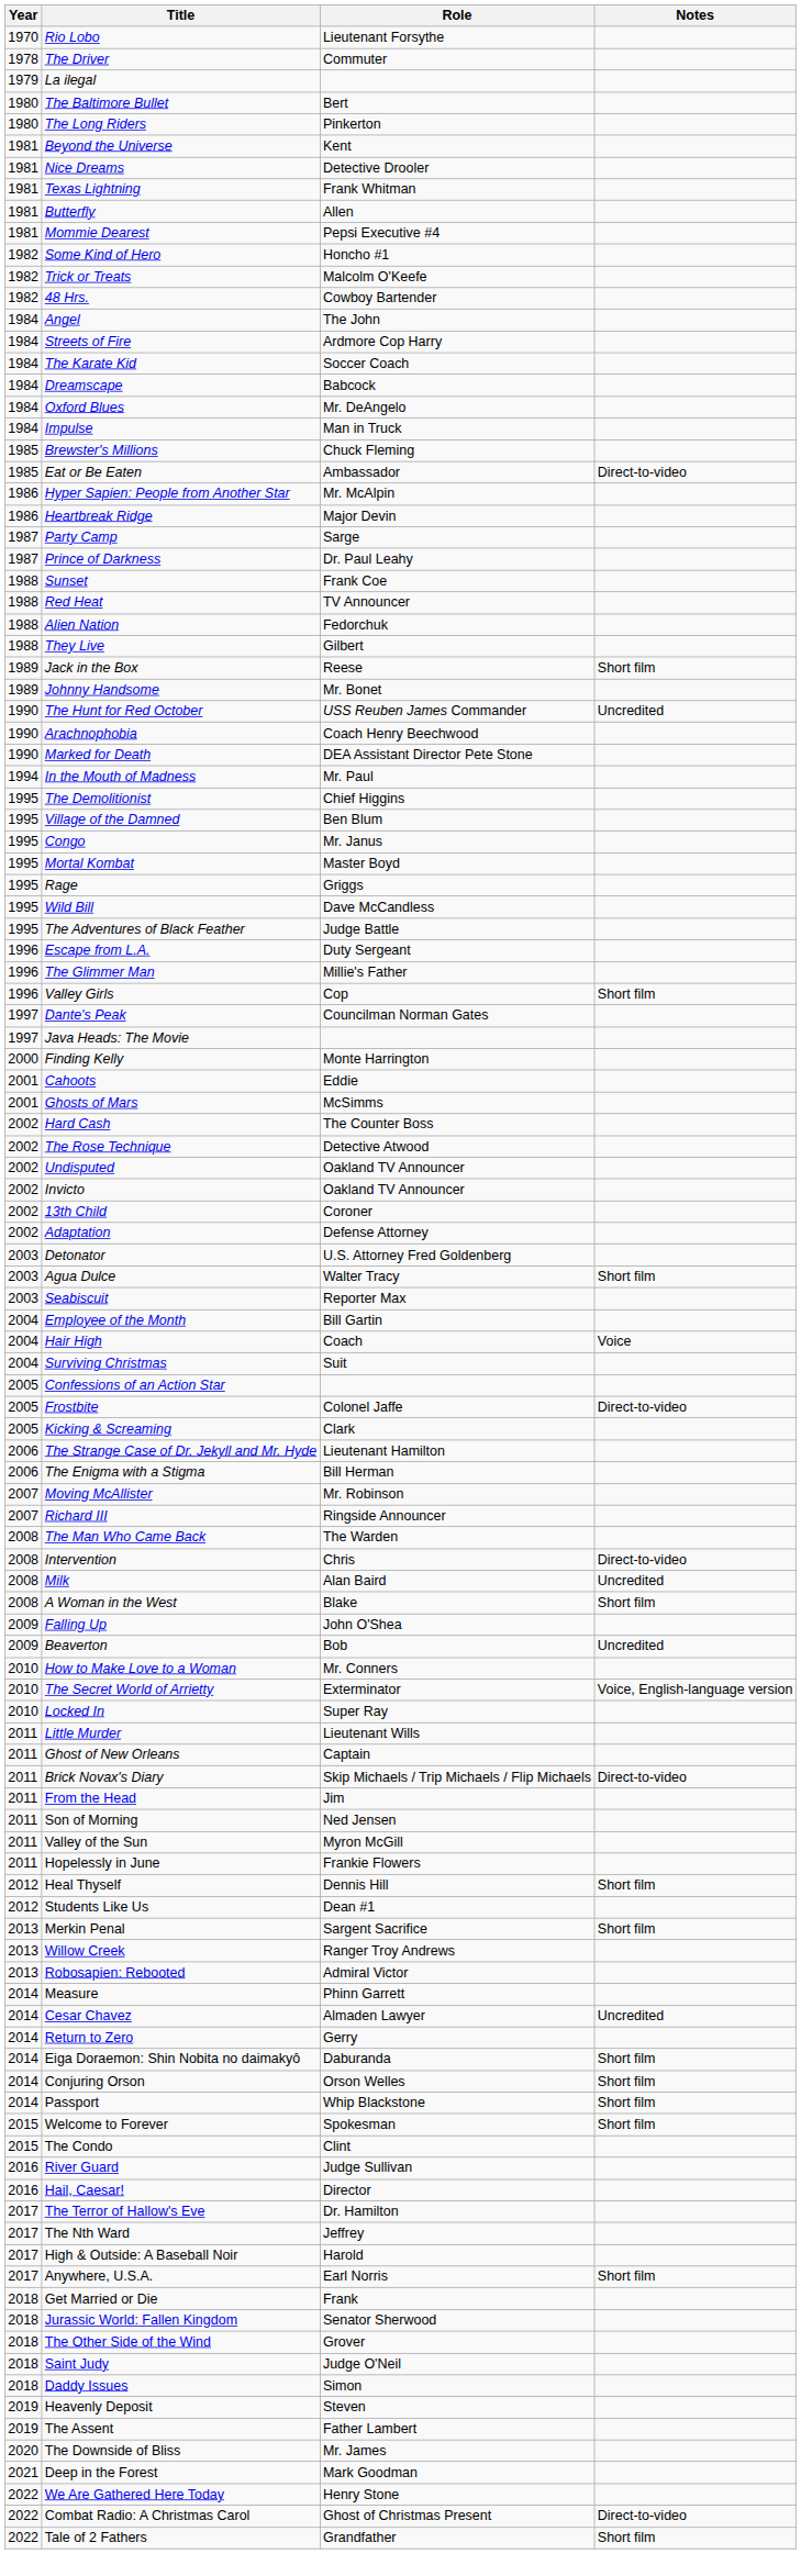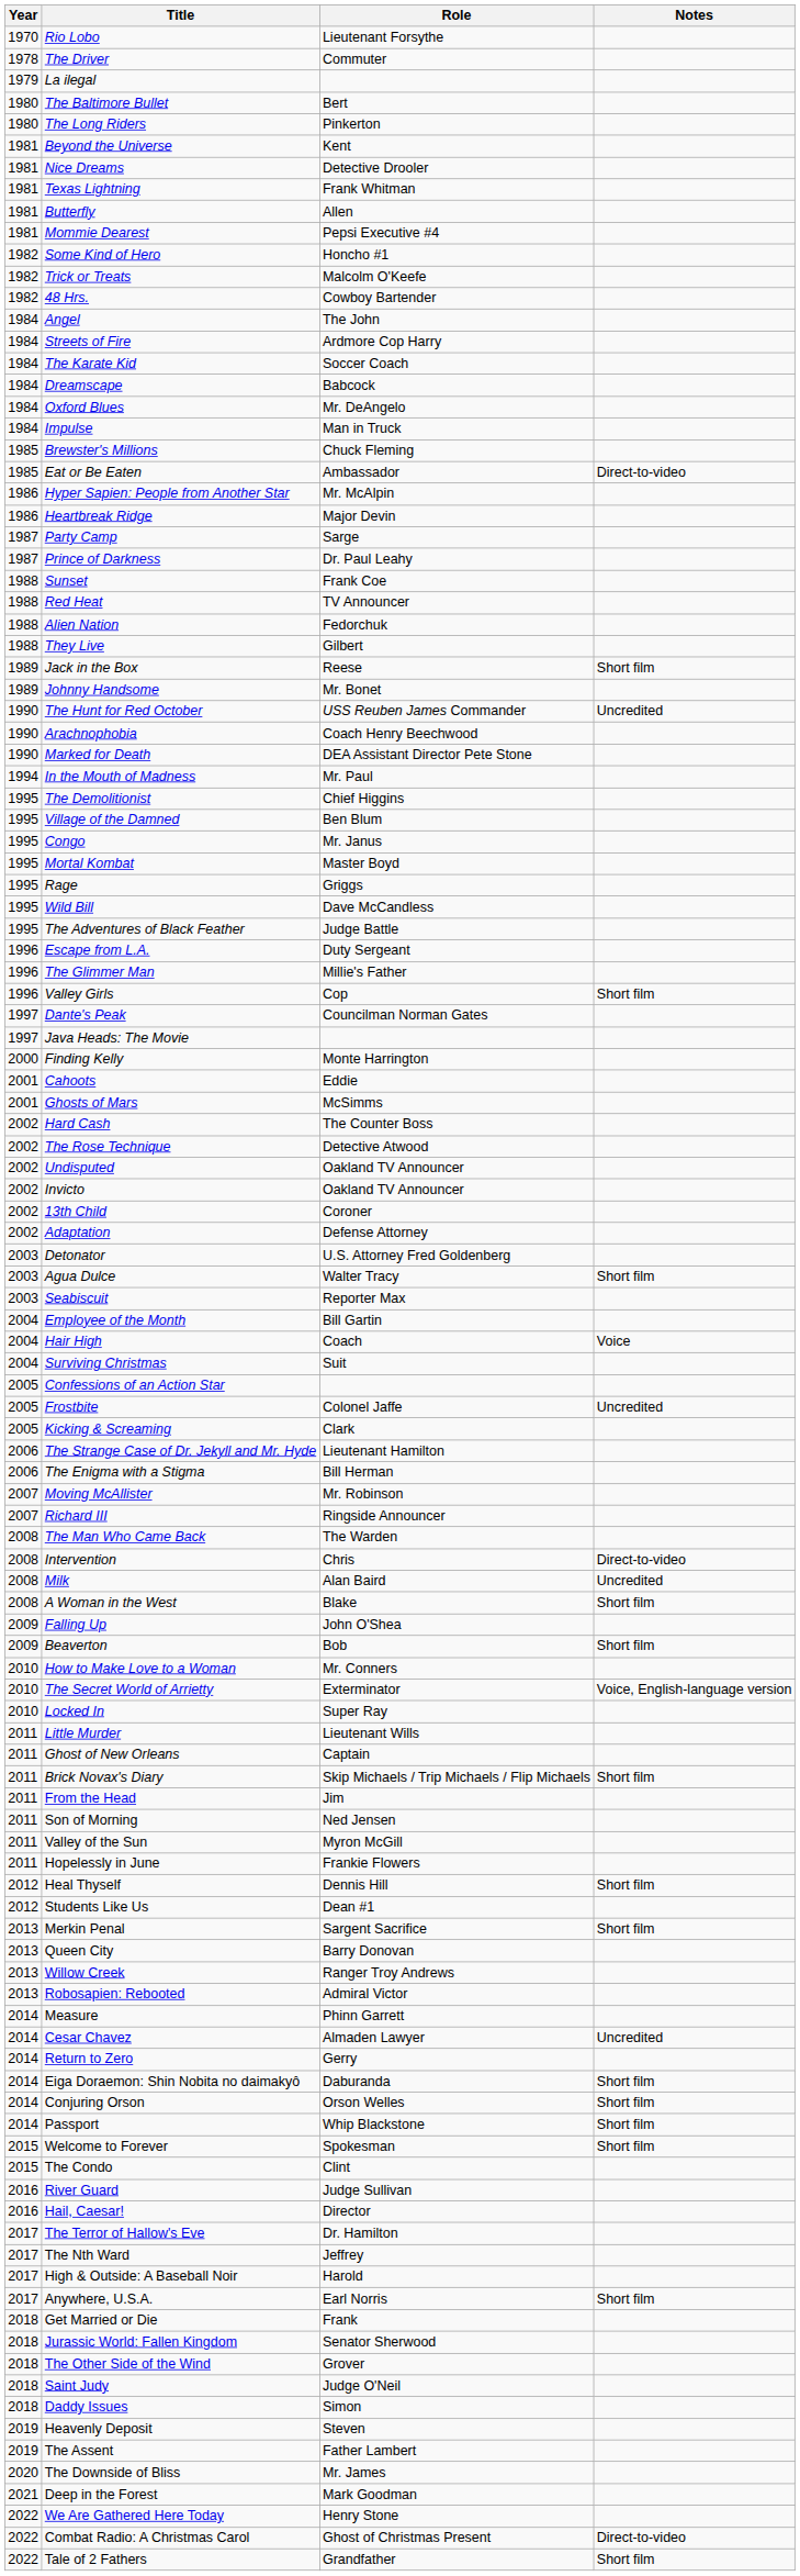Frostbite | Notes: Direct-to-video -> Uncredited
Beaverton | Notes: Uncredited -> Short film
Brick Novax's Diary | Notes: Direct-to-video -> Short film
+ row: 2013 | Queen City | Barry Donovan
